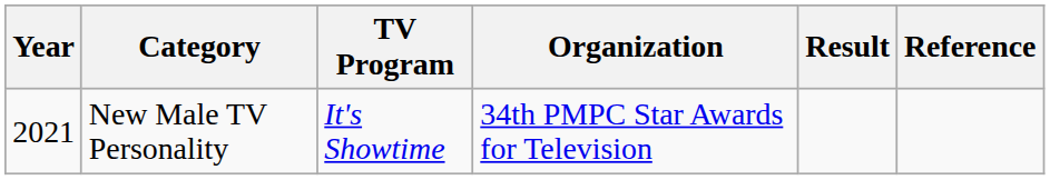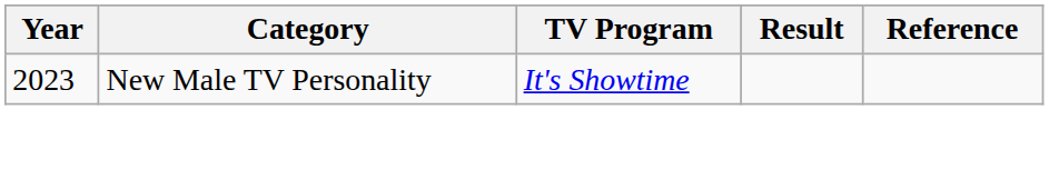- column: Organization | 34th PMPC Star Awards for Television
New Male TV Personality | Year: 2021 -> 2023
